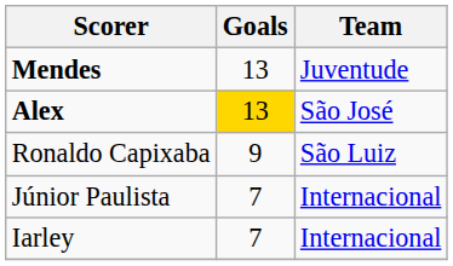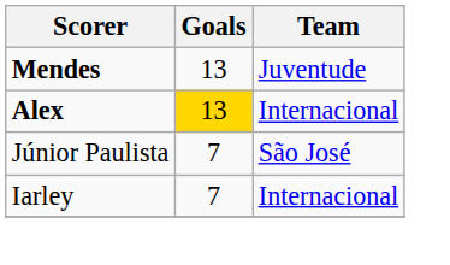Alex | Team: São José -> Internacional
- row: Ronaldo Capixaba | 9 | São Luiz
Júnior Paulista | Team: Internacional -> São José
